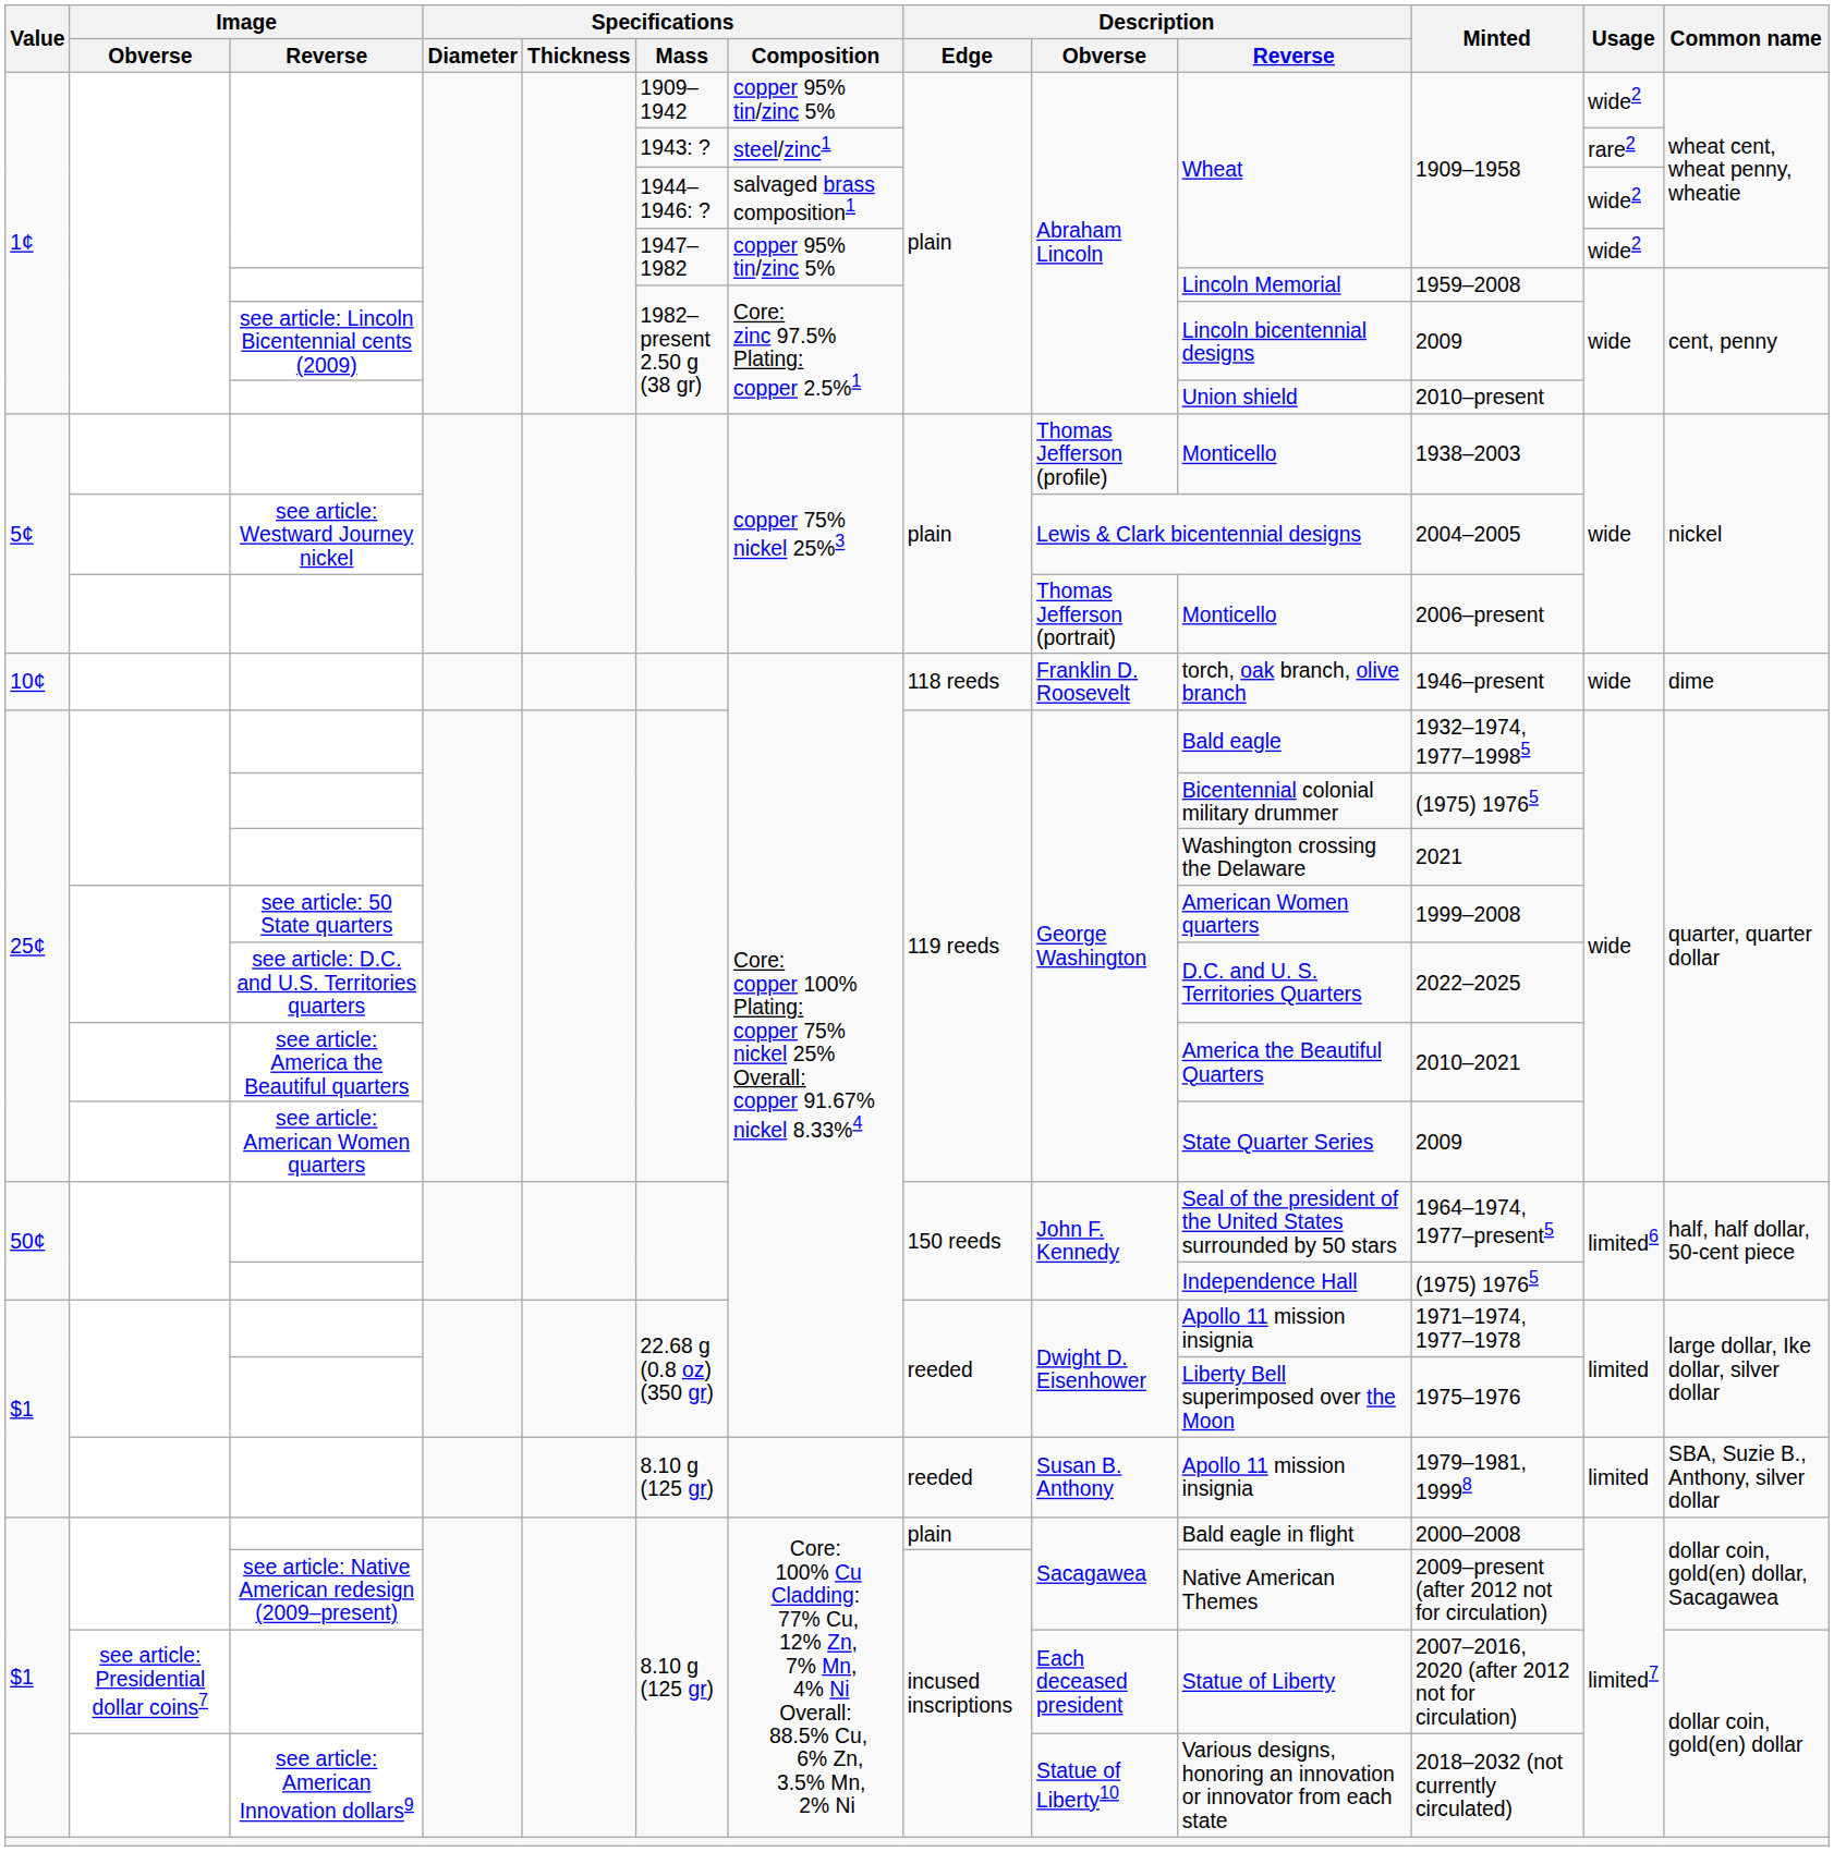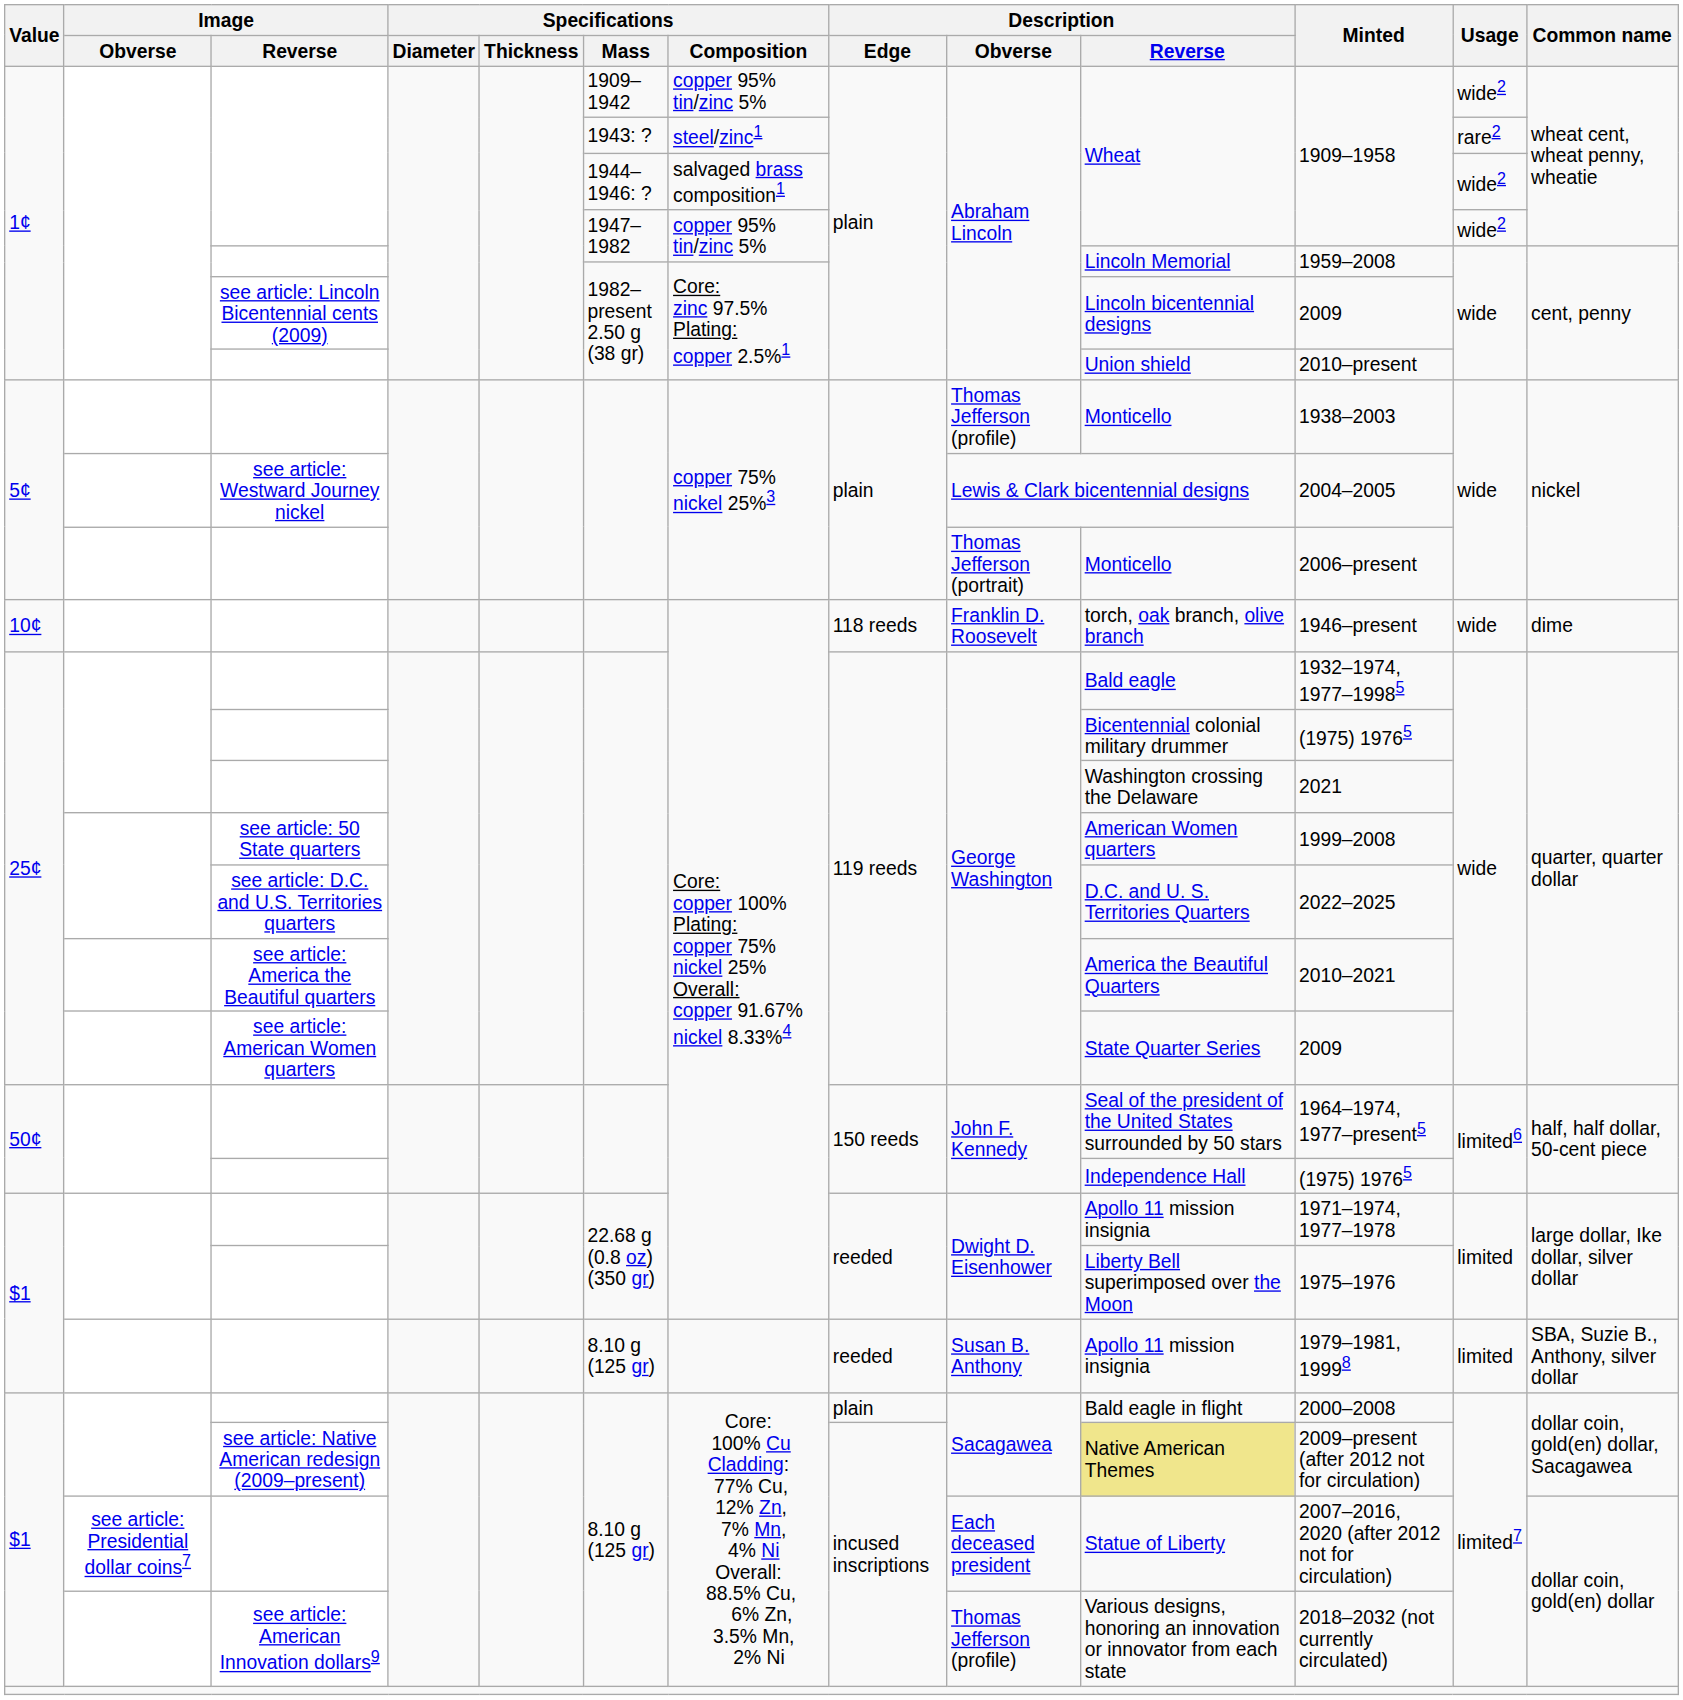see article: Native American redesign (2009–present) | Description / Reverse: no background -> khaki background
see article: American Innovation dollars9 | Description / Obverse: Statue of Liberty10 -> Thomas Jefferson (profile)
